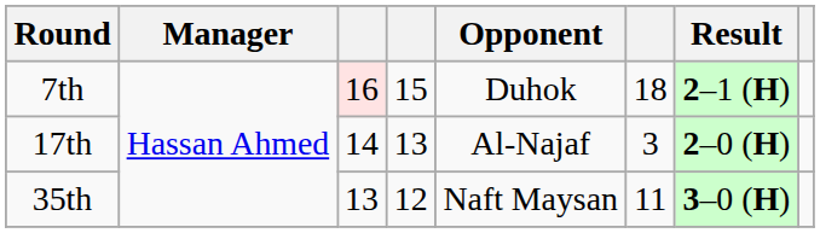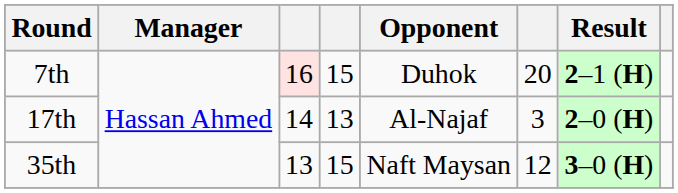7th | column 6: 18 -> 20
35th | column 4: 12 -> 15
35th | column 6: 11 -> 12
